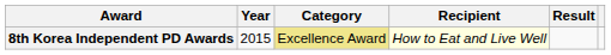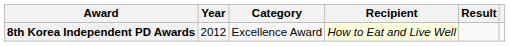8th Korea Independent PD Awards | Year: 2015 -> 2012
8th Korea Independent PD Awards | Category: khaki background -> no background
